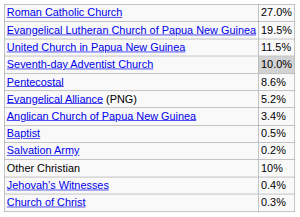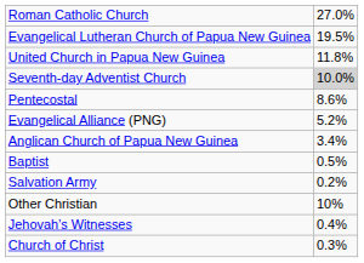United Church in Papua New Guinea | column 2: 11.5% -> 11.8%
